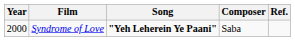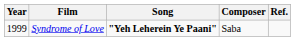Syndrome of Love | Year: 2000 -> 1999
